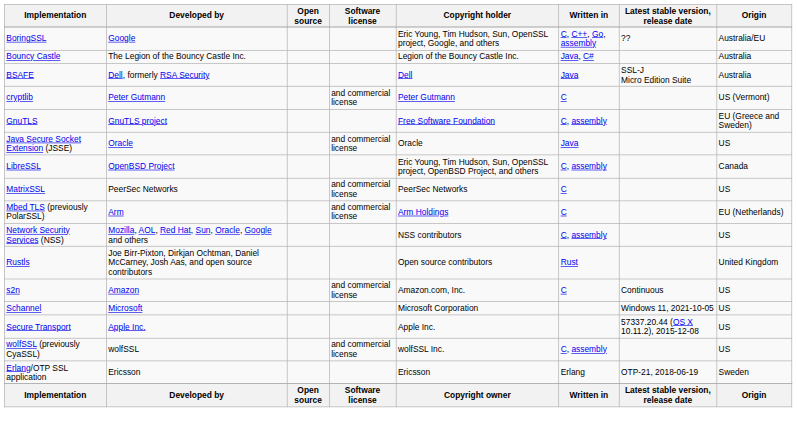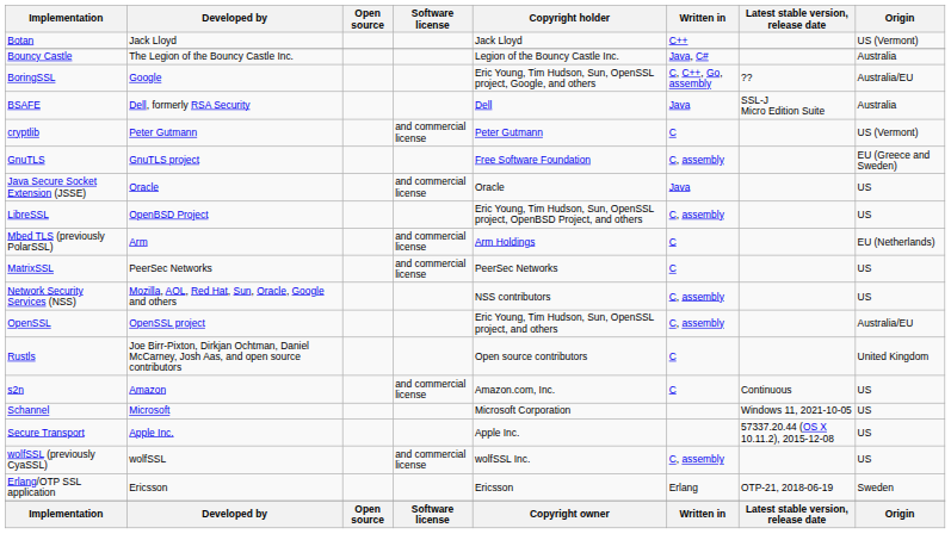+ row: Botan | Jack Lloyd | Jack Lloyd | C++ | US (Vermont)
rows swapped: BoringSSL <-> Bouncy Castle
LibreSSL | Origin: Canada -> US
rows swapped: MatrixSSL <-> Mbed TLS (previously PolarSSL)
+ row: OpenSSL | OpenSSL project | Eric Young, Tim Hudson, Sun, OpenSSL project, and others | C, assembly | Australia/EU
Rustls | Written in: Rust -> C
